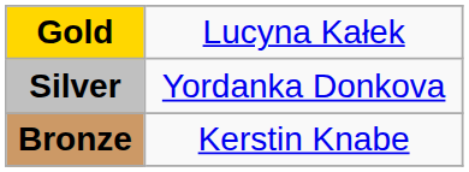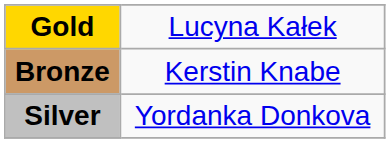rows swapped: Silver <-> Bronze
